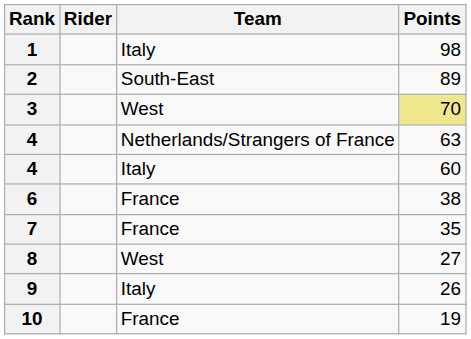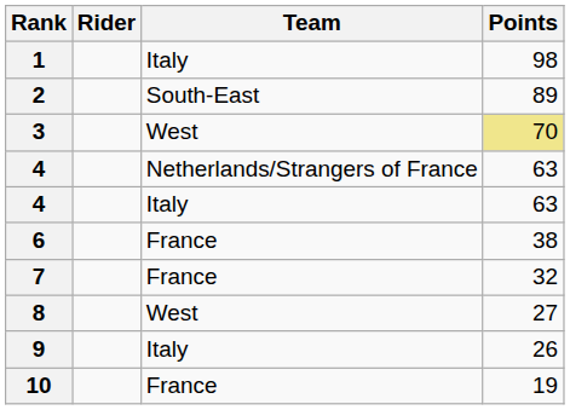4 / Italy | Points: 60 -> 63
7 | Points: 35 -> 32
